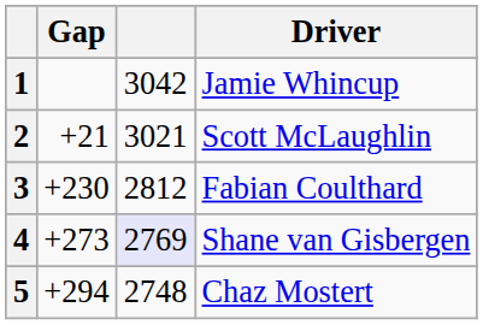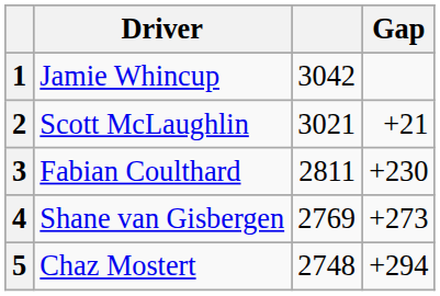columns swapped: Driver <-> Gap
3 | column 3: 2812 -> 2811
4 | column 3: lavender background -> no background
